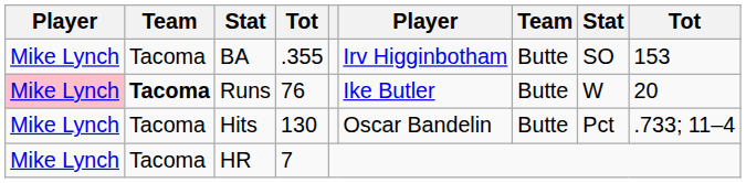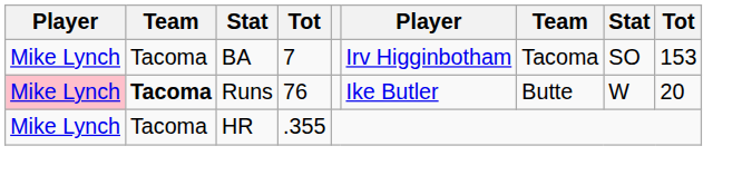BA | column 4: .355 -> 7
BA | column 7: Butte -> Tacoma
- row: Mike Lynch | Tacoma | Hits | 130 | Oscar Bandelin | Butte | Pct | .733; 11–4
HR | column 4: 7 -> .355
